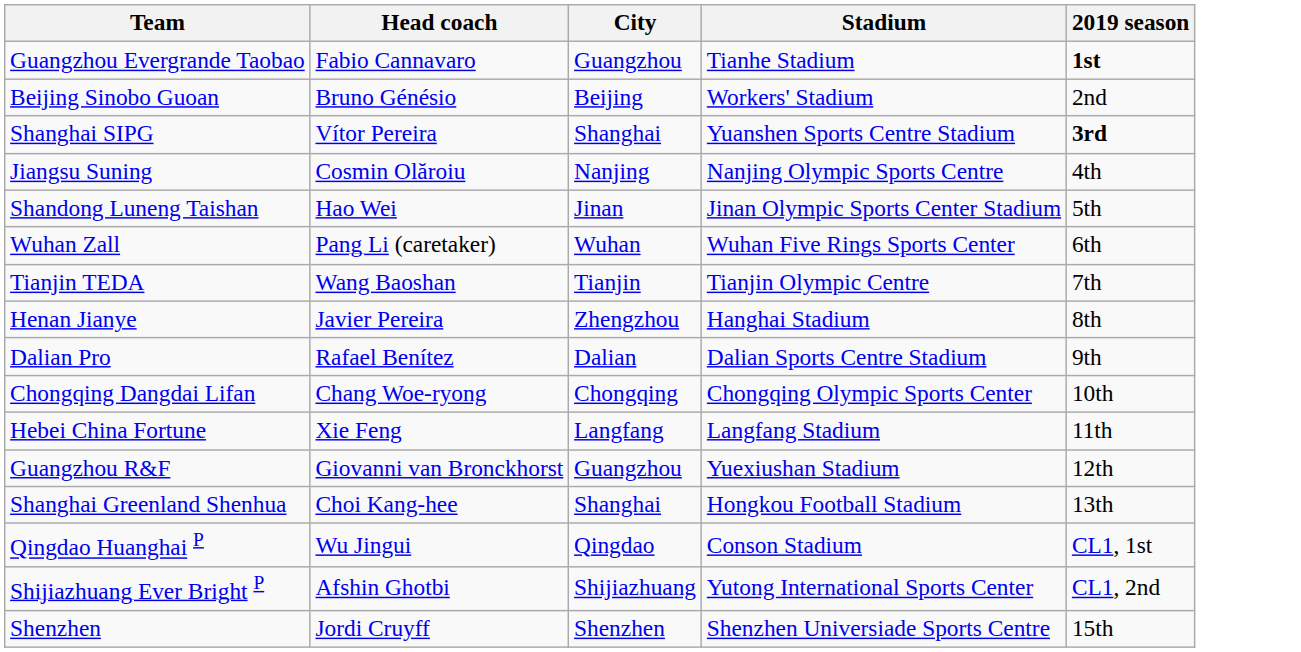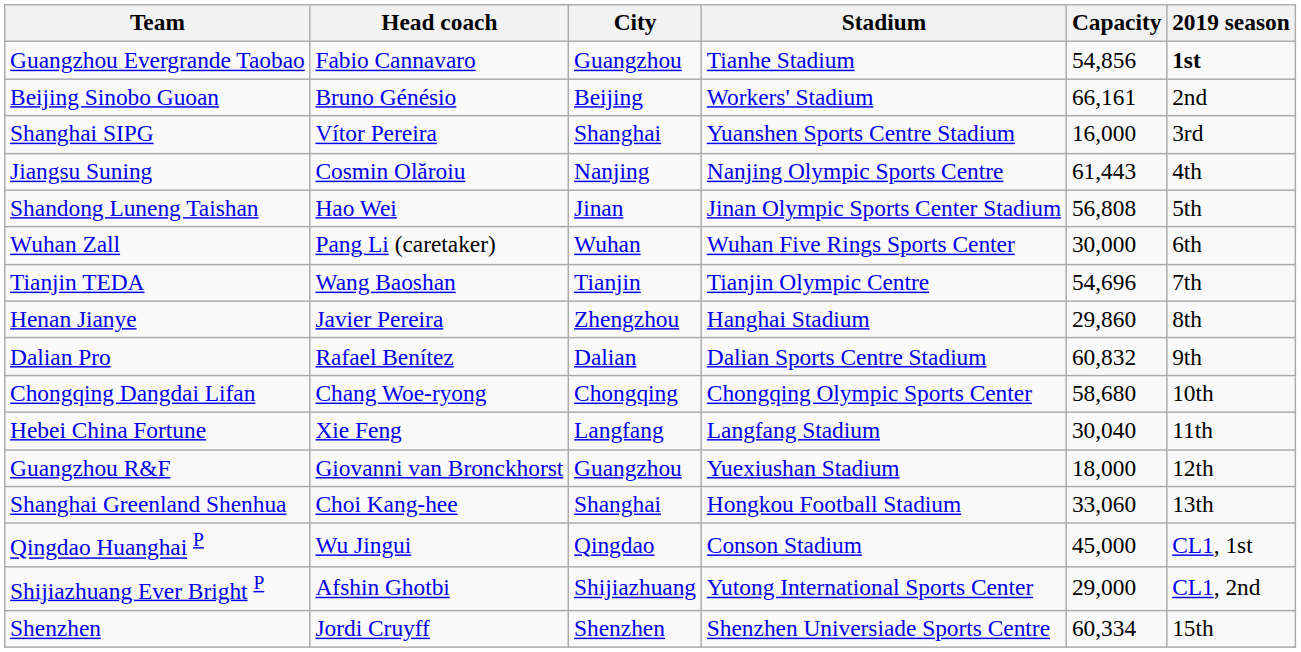+ column: Capacity | 54,856 | 66,161 | 16,000 | 61,443 | 56,808 | 30,000 | 54,696 | 29,860 | 60,832 | 58,680 | 30,040 | 18,000 | 33,060 | 45,000 | 29,000 | 60,334
Shanghai SIPG | 2019 season: bold -> normal
